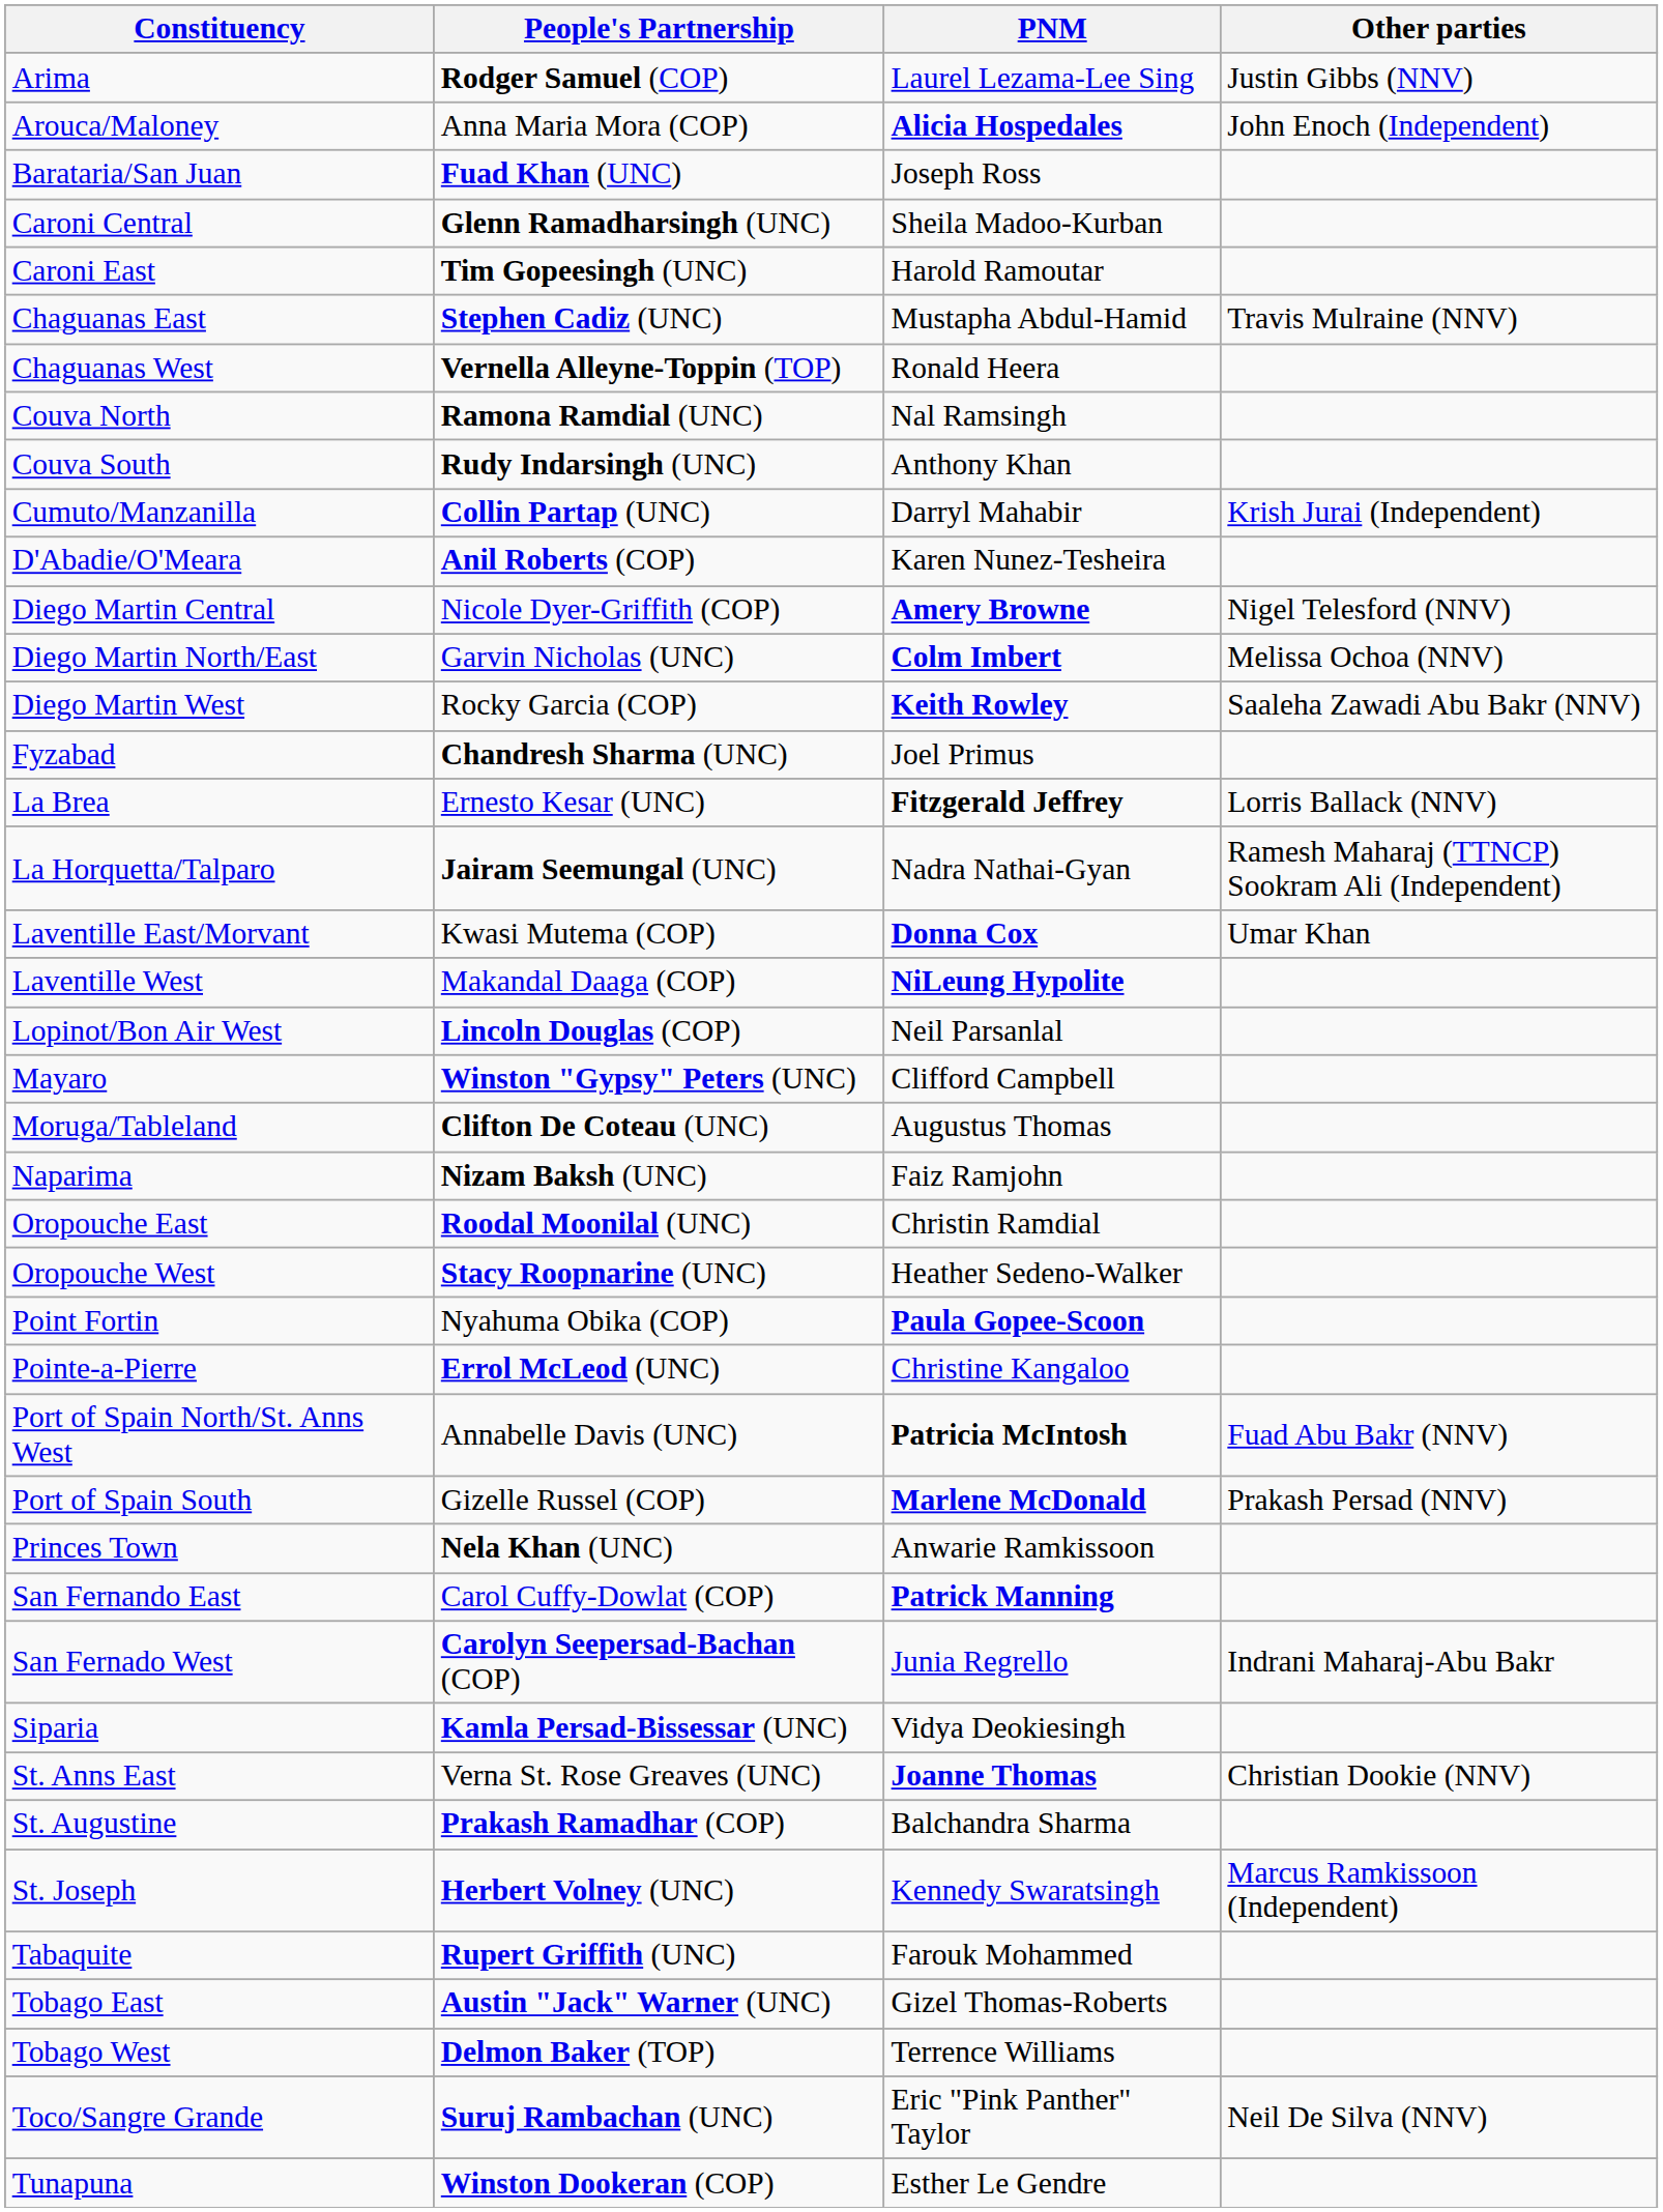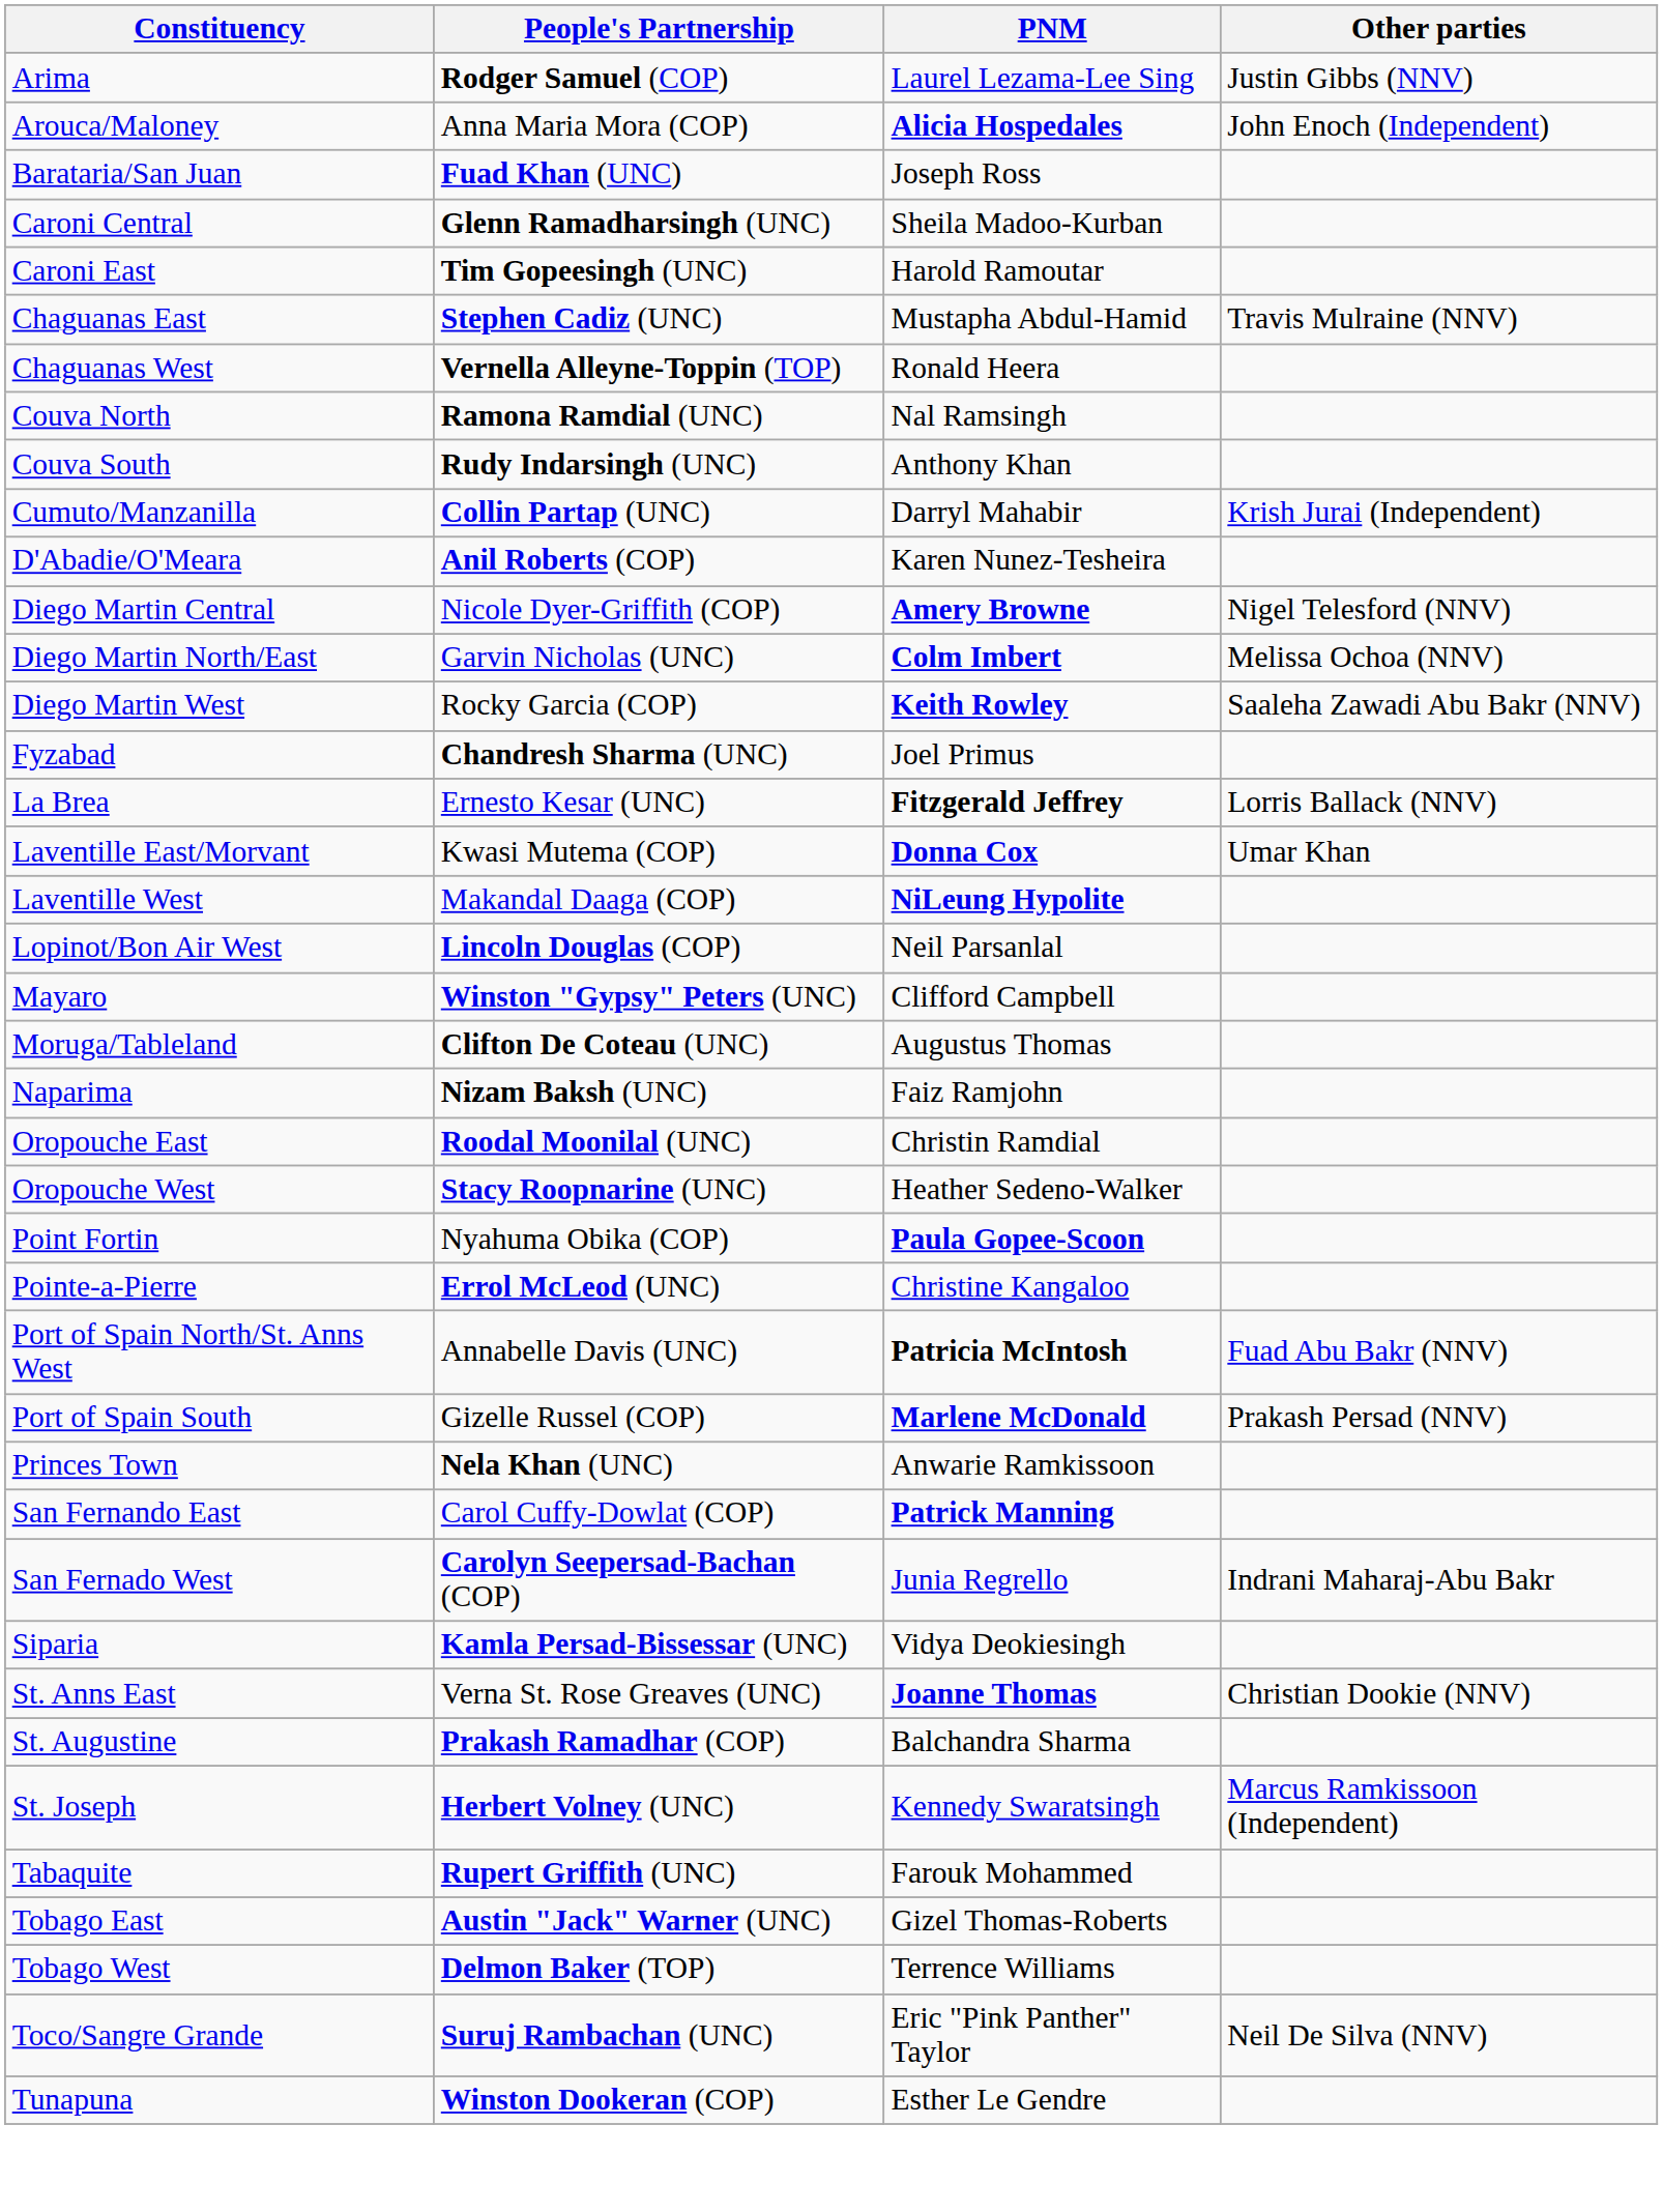- row: La Horquetta/Talparo | Jairam Seemungal (UNC) | Nadra Nathai-Gyan | Ramesh Maharaj (TTNCP) Sookram Ali (Independent)
